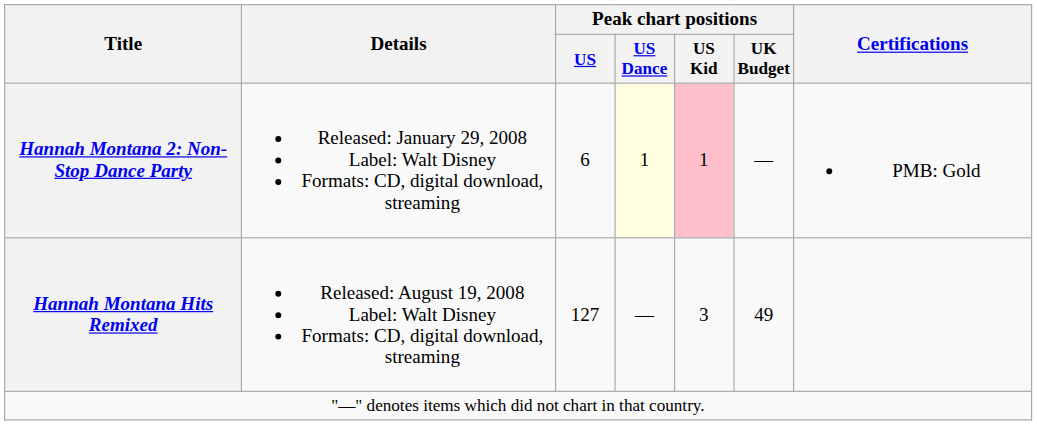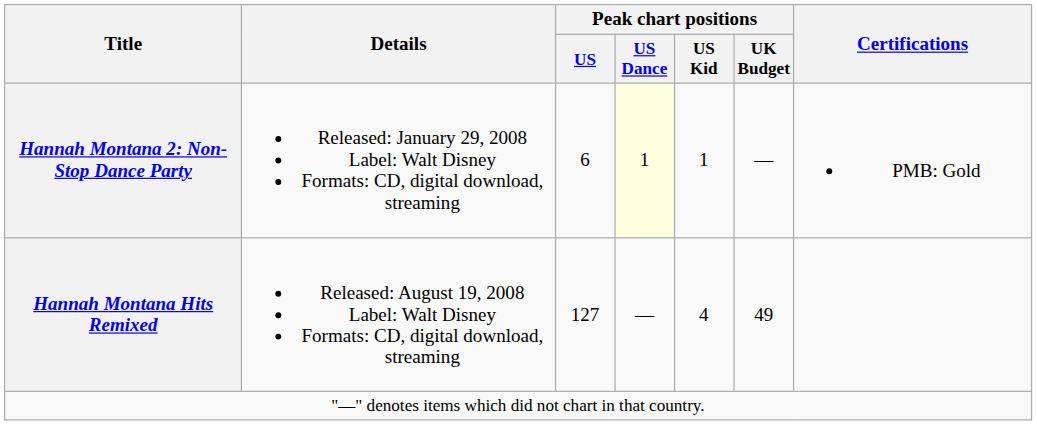Hannah Montana 2: Non-Stop Dance Party | Peak chart positions / US Kid: pink background -> no background
Hannah Montana Hits Remixed | Peak chart positions / US Kid: 3 -> 4
